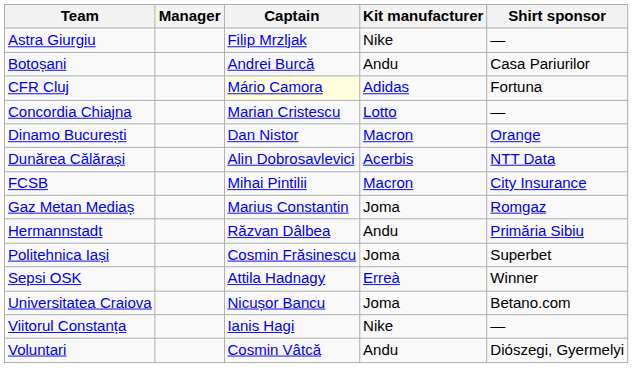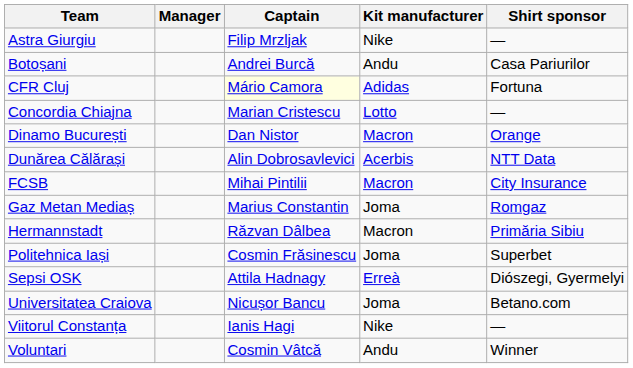Hermannstadt | Kit manufacturer: Andu -> Macron
Sepsi OSK | Shirt sponsor: Winner -> Diószegi, Gyermelyi
Voluntari | Shirt sponsor: Diószegi, Gyermelyi -> Winner
